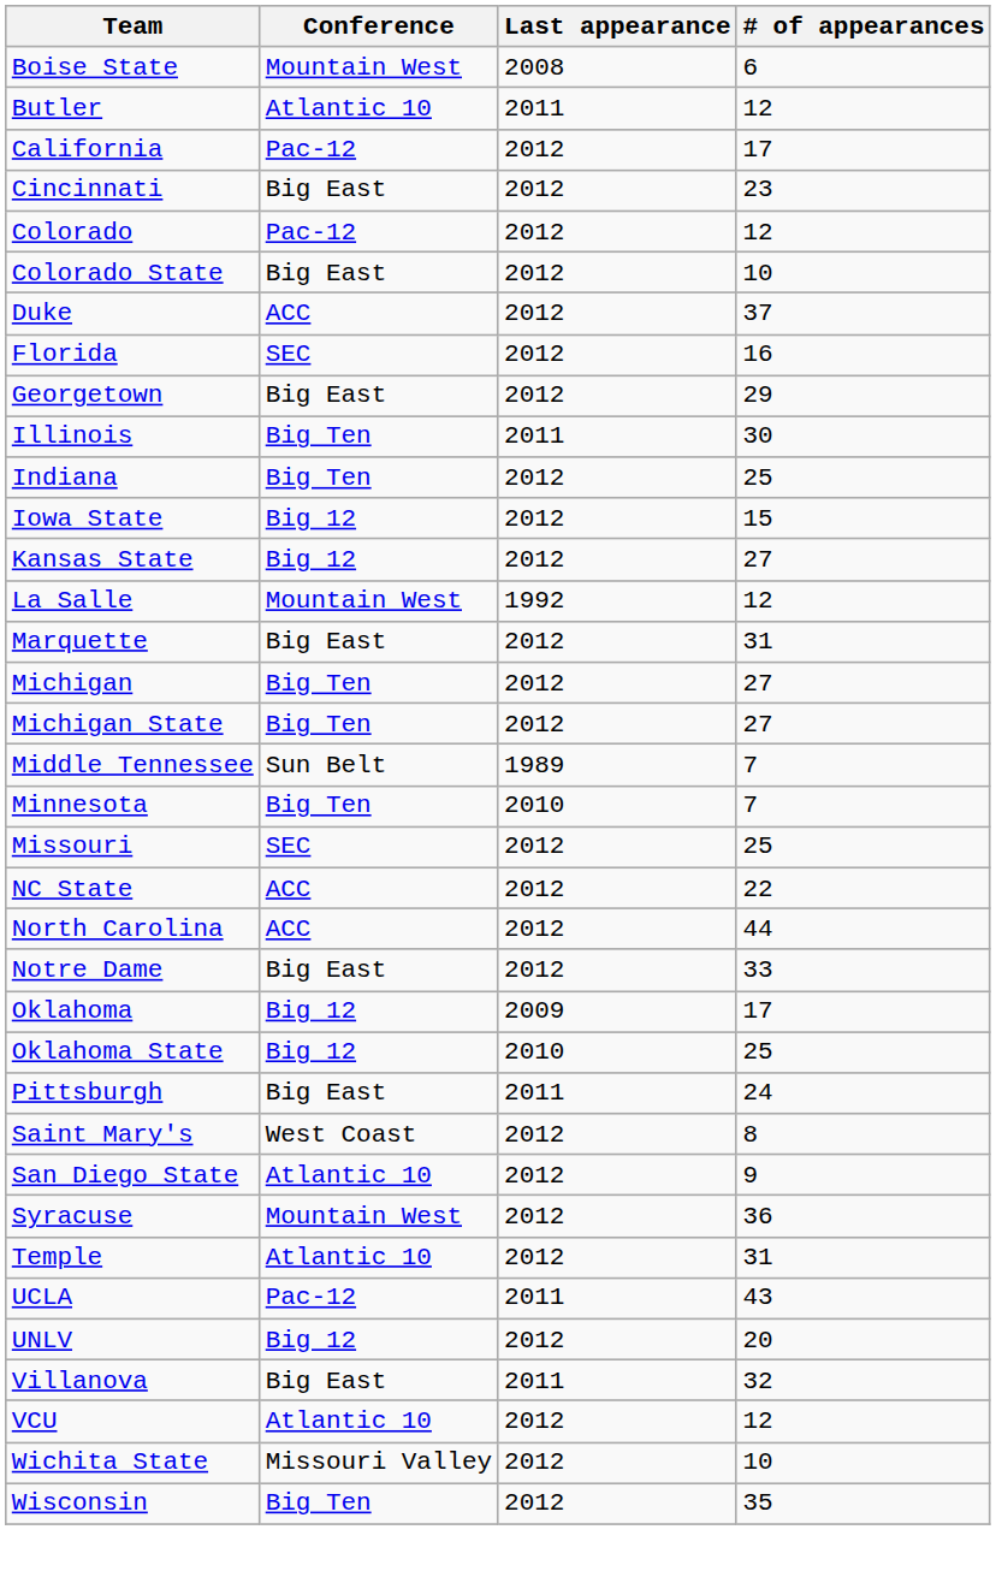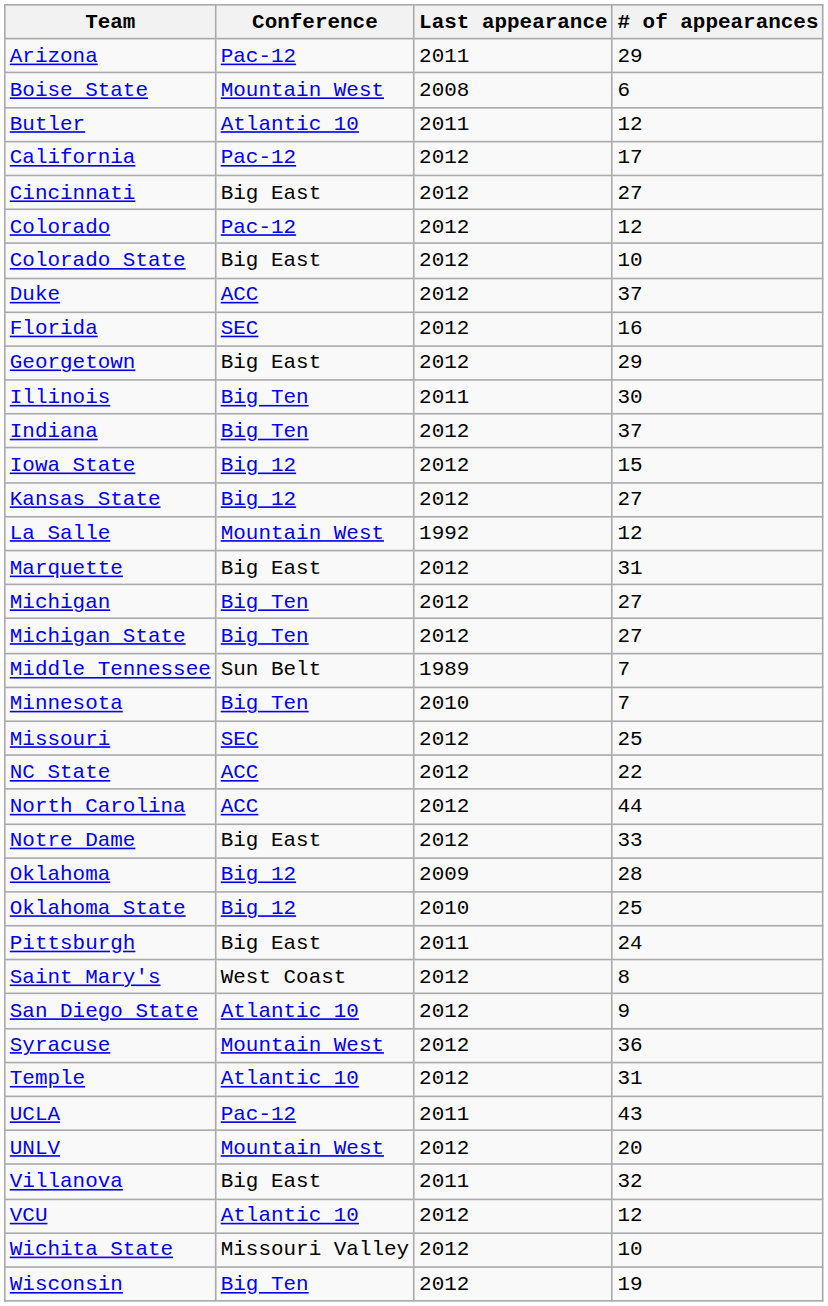+ row: Arizona | Pac-12 | 2011 | 29
Cincinnati | # of appearances: 23 -> 27
Indiana | # of appearances: 25 -> 37
Oklahoma | # of appearances: 17 -> 28
UNLV | Conference: Big 12 -> Mountain West
Wisconsin | # of appearances: 35 -> 19
